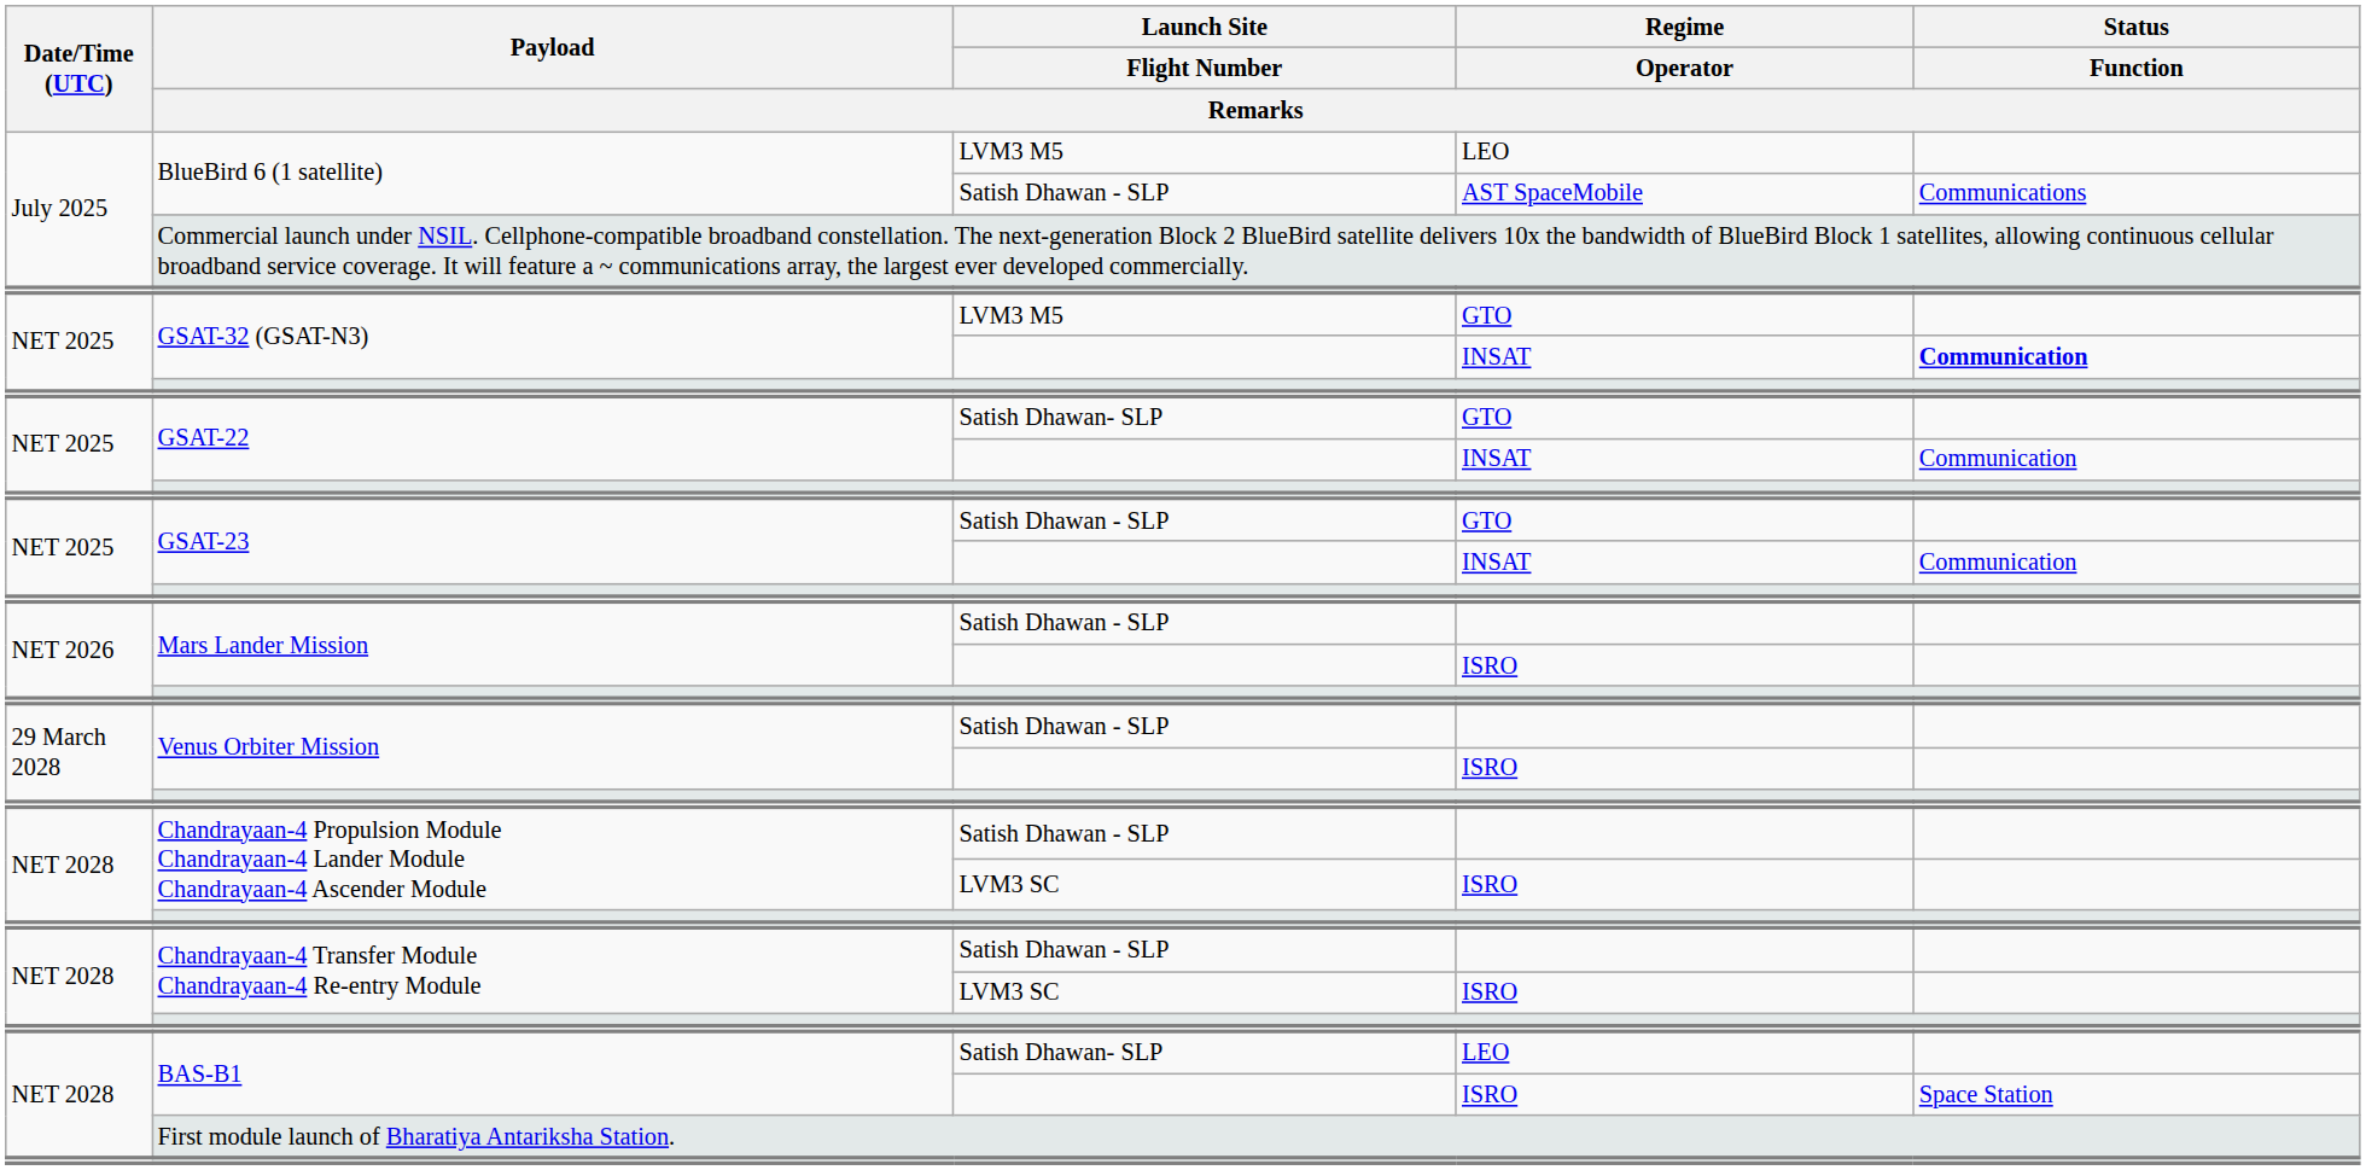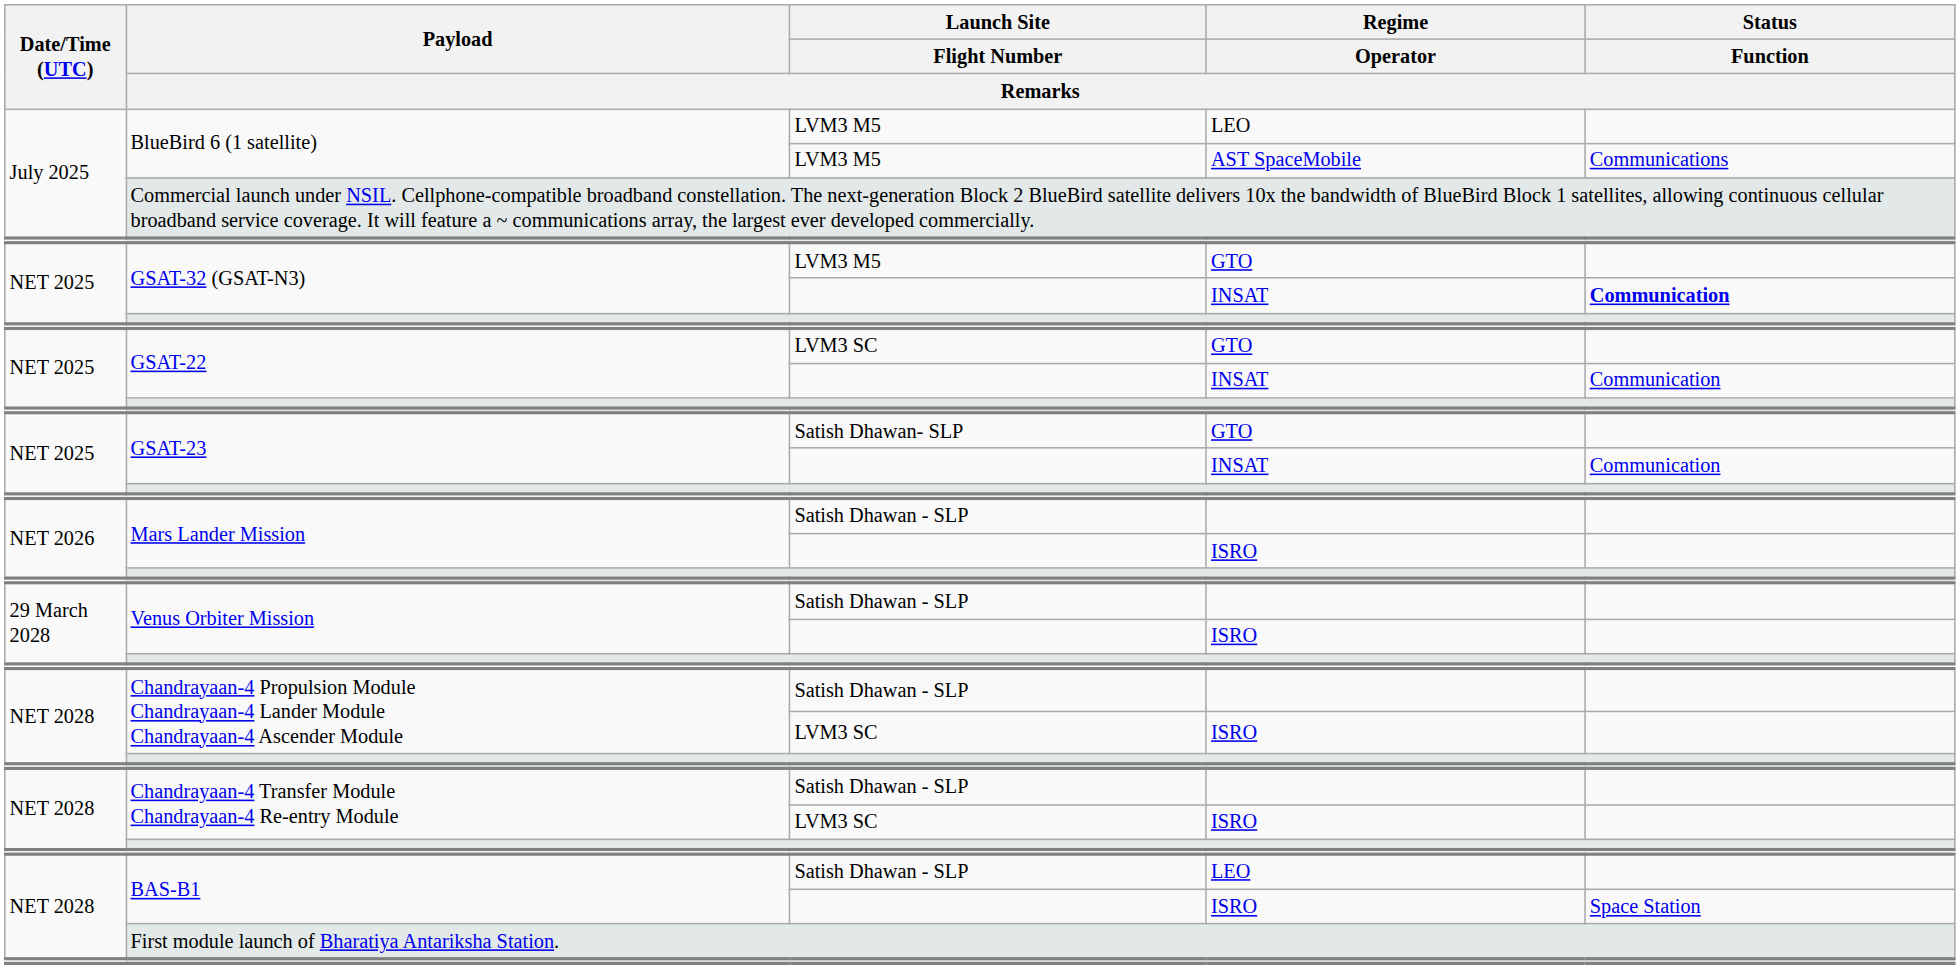BlueBird 6 (1 satellite) / AST SpaceMobile | Launch Site / Flight Number / Remarks: Satish Dhawan - SLP -> LVM3 M5
GSAT-22 / GTO | Launch Site / Flight Number / Remarks: Satish Dhawan- SLP -> LVM3 SC
GSAT-23 / GTO | Launch Site / Flight Number / Remarks: Satish Dhawan - SLP -> Satish Dhawan- SLP
BAS-B1 / LEO | Launch Site / Flight Number / Remarks: Satish Dhawan- SLP -> Satish Dhawan - SLP
